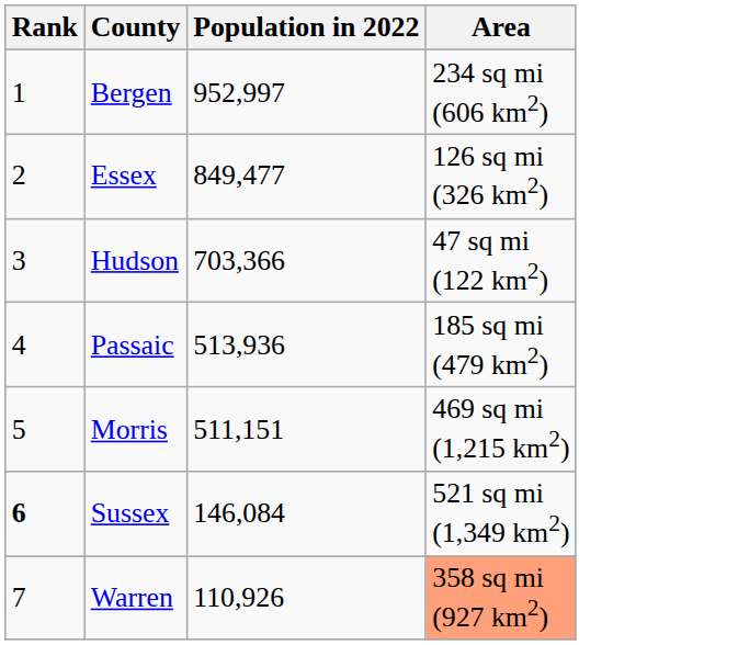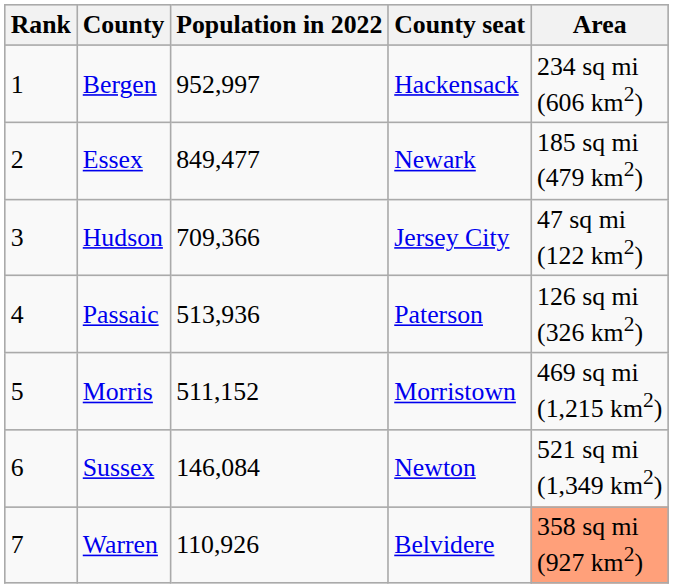+ column: County seat | Hackensack | Newark | Jersey City | Paterson | Morristown | Newton | Belvidere
Essex | Area: 126 sq mi (326 km2) -> 185 sq mi (479 km2)
Hudson | Population in 2022: 703,366 -> 709,366
Passaic | Area: 185 sq mi (479 km2) -> 126 sq mi (326 km2)
Morris | Population in 2022: 511,151 -> 511,152
Sussex | Rank: bold -> normal
